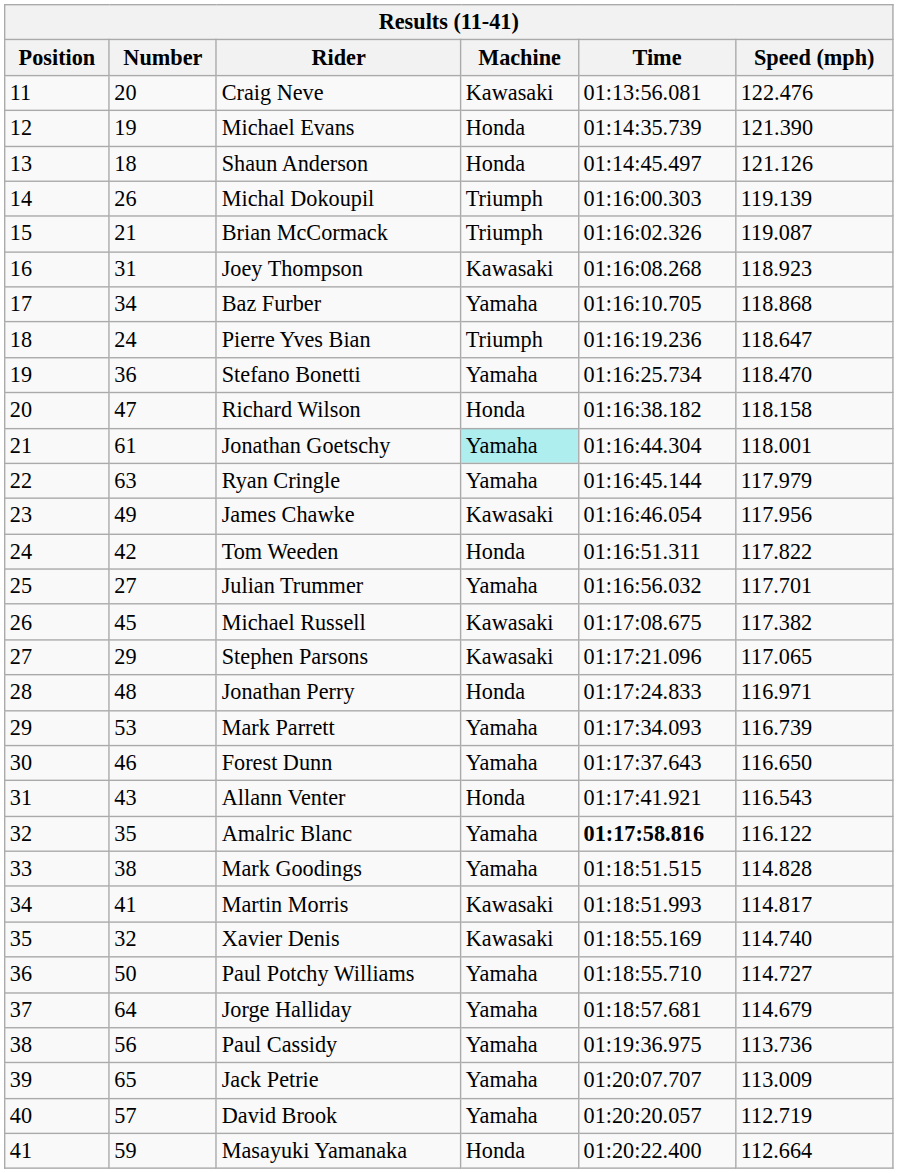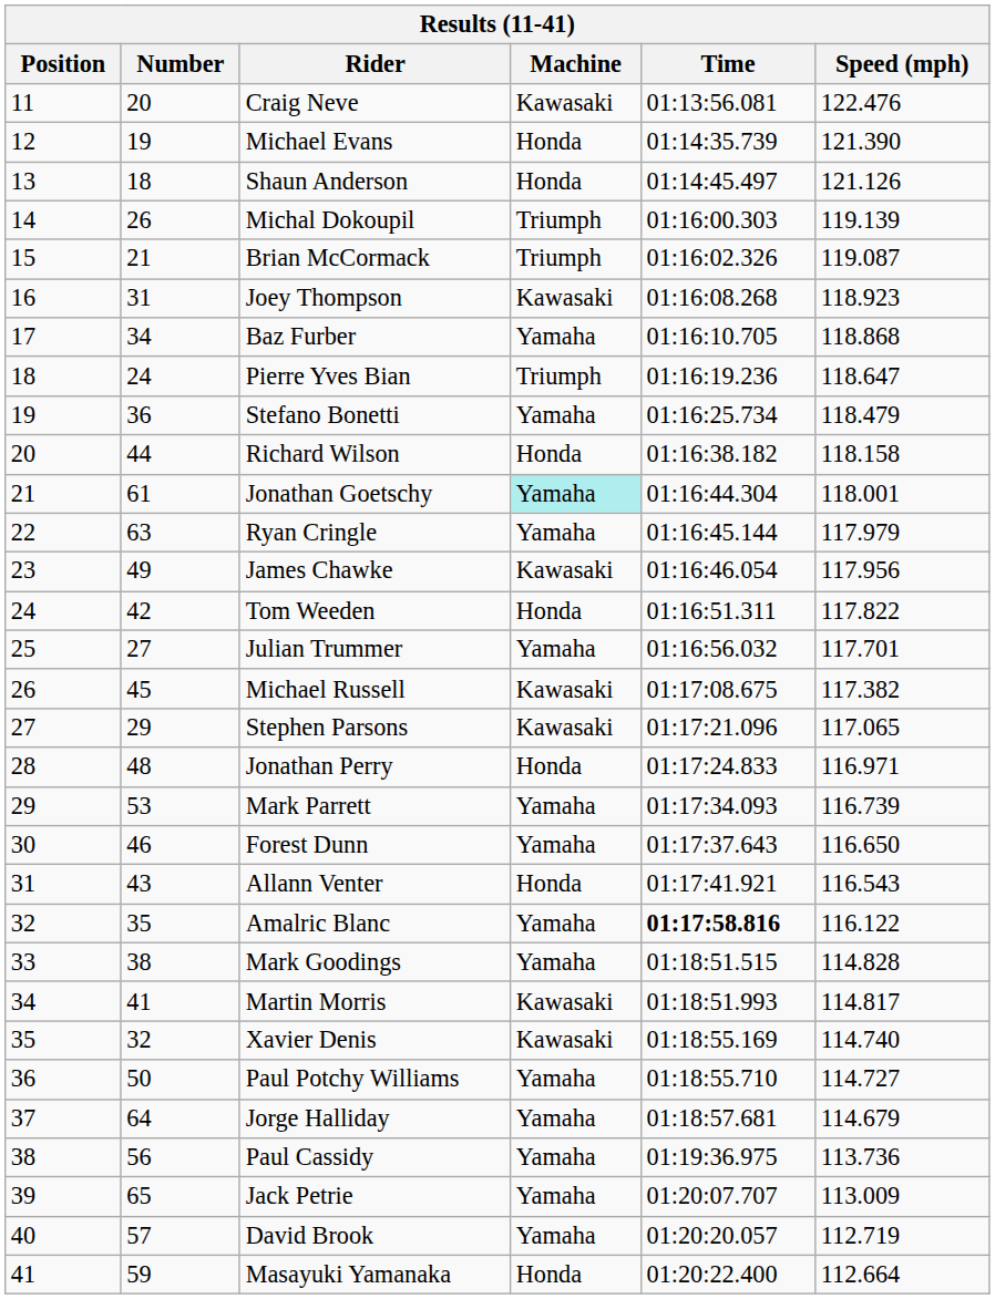Stefano Bonetti | Speed (mph): 118.470 -> 118.479
Richard Wilson | Number: 47 -> 44
